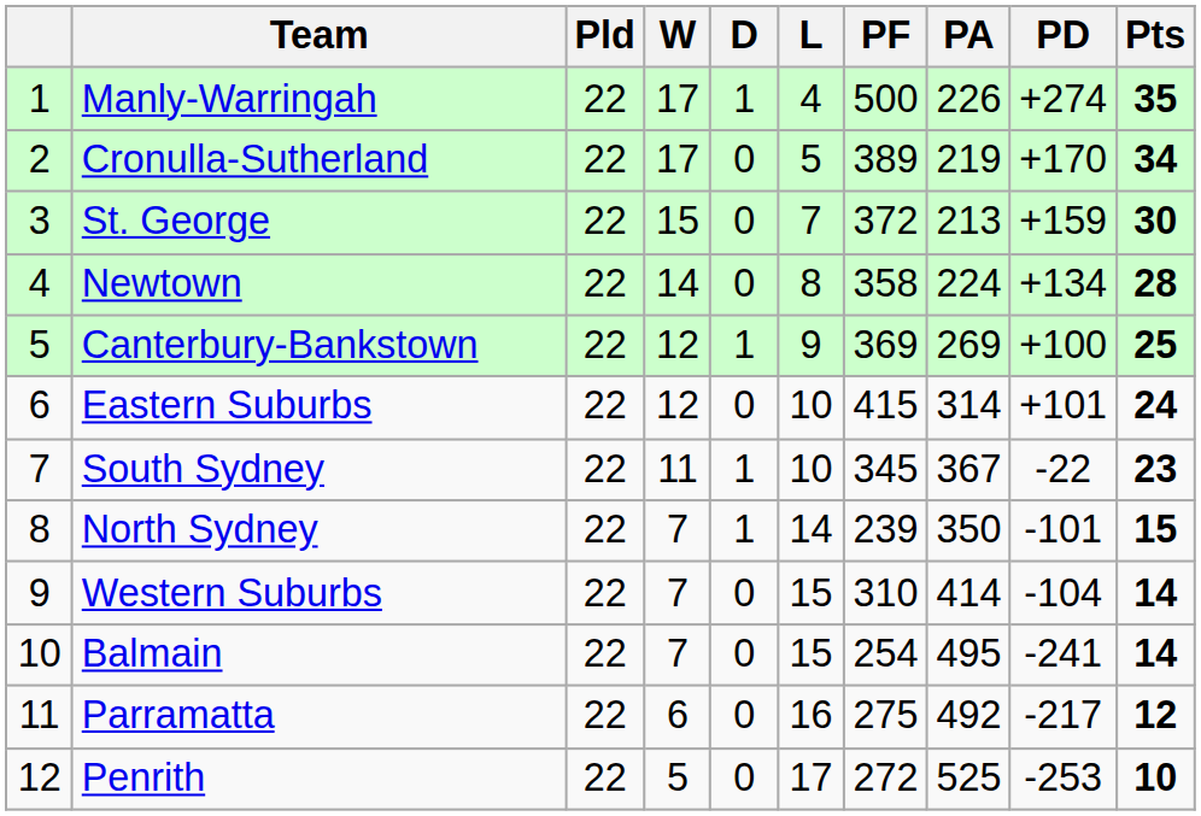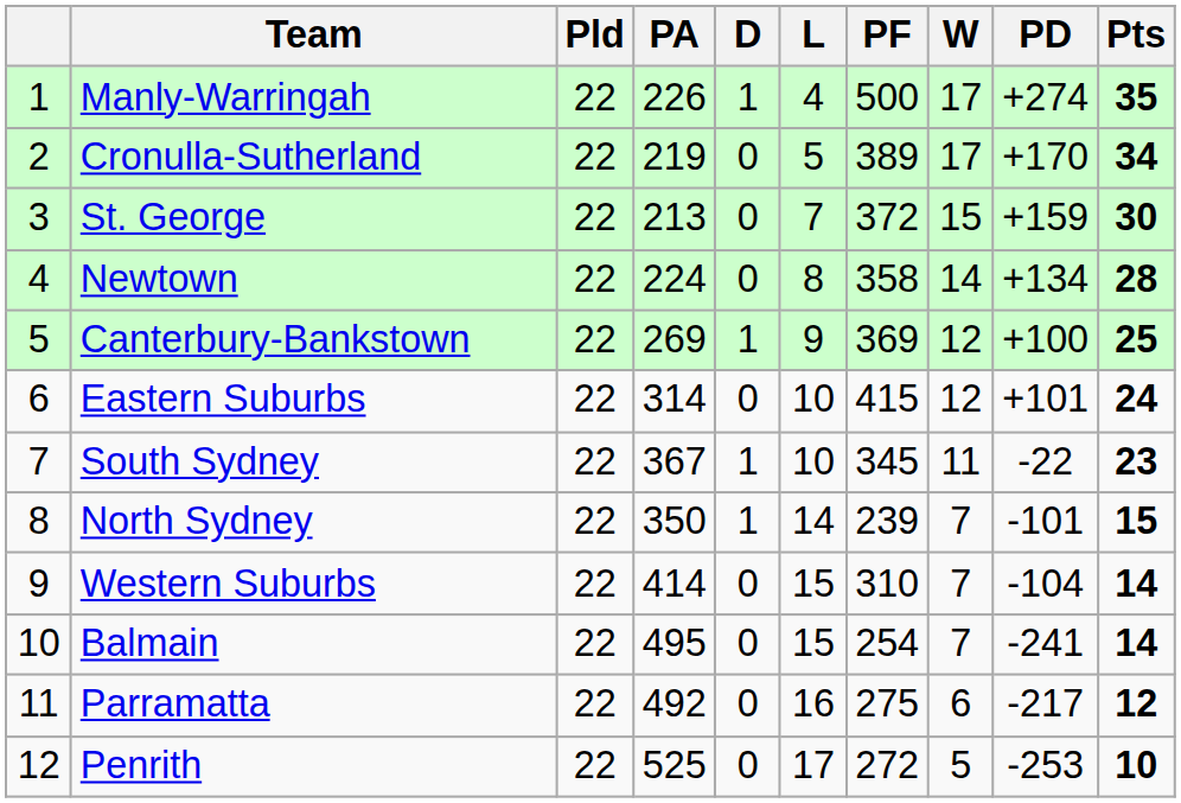columns swapped: W <-> PA
